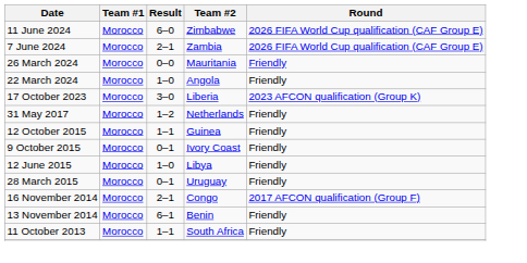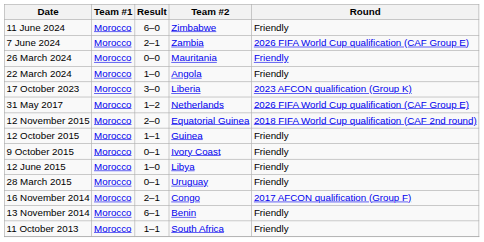11 June 2024 | Round: 2026 FIFA World Cup qualification (CAF Group E) -> Friendly
31 May 2017 | Round: Friendly -> 2026 FIFA World Cup qualification (CAF Group E)
+ row: 12 November 2015 | Morocco | 2–0 | Equatorial Guinea | 2018 FIFA World Cup qualification (CAF 2nd round)
